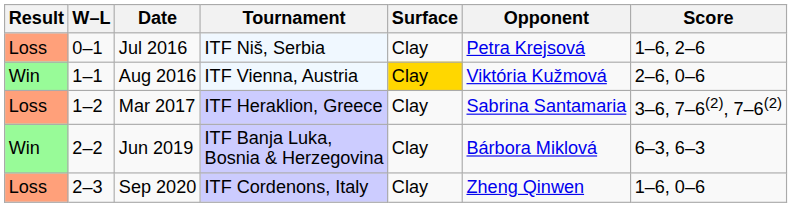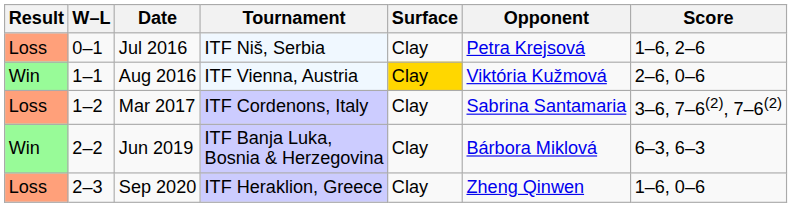Mar 2017 | Tournament: ITF Heraklion, Greece -> ITF Cordenons, Italy
Sep 2020 | Tournament: ITF Cordenons, Italy -> ITF Heraklion, Greece
